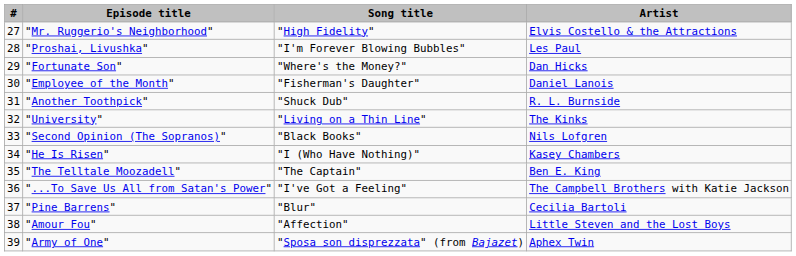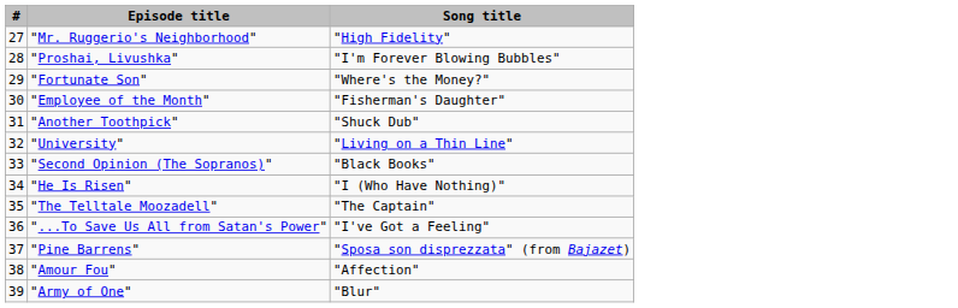- column: Artist | Elvis Costello & the Attractions | Les Paul | Dan Hicks | Daniel Lanois | R. L. Burnside | The Kinks | Nils Lofgren | Kasey Chambers | Ben E. King | The Campbell Brothers with Katie Jackson | Cecilia Bartoli | Little Steven and the Lost Boys | Aphex Twin
"Pine Barrens" | Song title: "Blur" -> "Sposa son disprezzata" (from Bajazet)
"Army of One" | Song title: "Sposa son disprezzata" (from Bajazet) -> "Blur"
